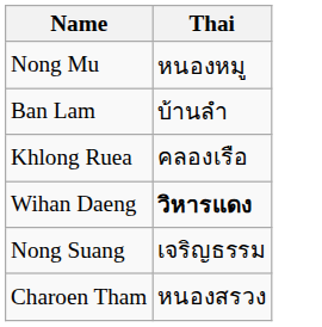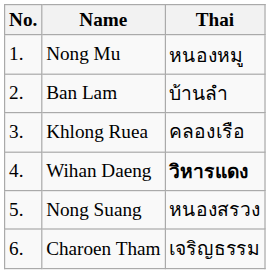+ column: No. | 1. | 2. | 3. | 4. | 5. | 6.
Nong Suang | Thai: เจริญธรรม -> หนองสรวง
Charoen Tham | Thai: หนองสรวง -> เจริญธรรม
